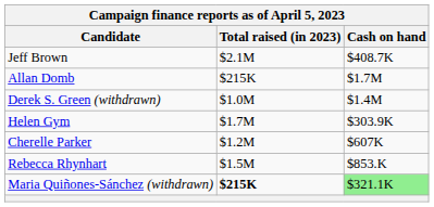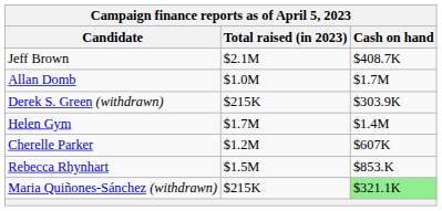Allan Domb | Total raised (in 2023): $215K -> $1.0M
Derek S. Green (withdrawn) | Total raised (in 2023): $1.0M -> $215K
Derek S. Green (withdrawn) | Cash on hand: $1.4M -> $303.9K
Helen Gym | Cash on hand: $303.9K -> $1.4M
Maria Quiñones-Sánchez (withdrawn) | Total raised (in 2023): bold -> normal
